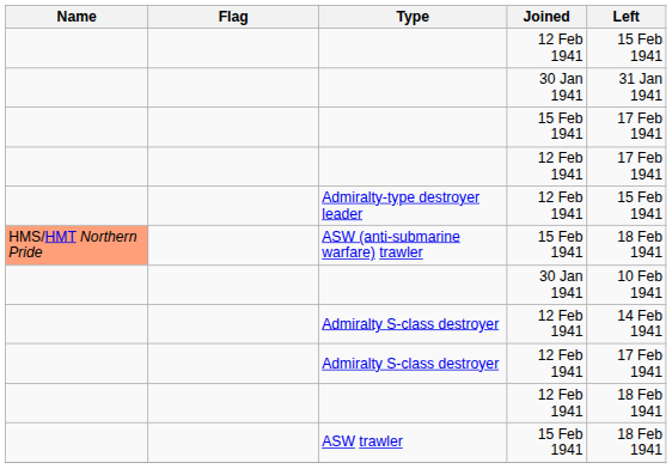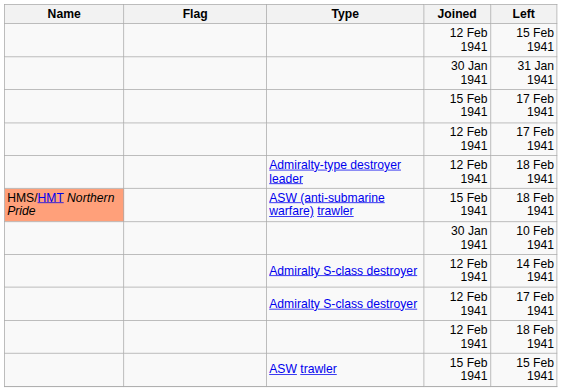Admiralty-type destroyer leader | Left: 15 Feb 1941 -> 18 Feb 1941
ASW trawler | Left: 18 Feb 1941 -> 15 Feb 1941
